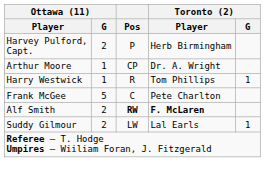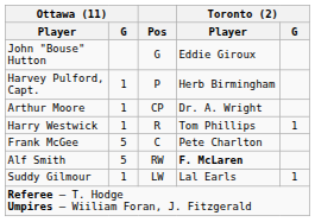+ row: John "Bouse" Hutton | G | Eddie Giroux
Harvey Pulford, Capt. | Ottawa (11) / G: 2 -> 1
Alf Smith | Ottawa (11) / G: 2 -> 5
Alf Smith | Pos: bold -> normal
Suddy Gilmour | Ottawa (11) / G: 2 -> 1
